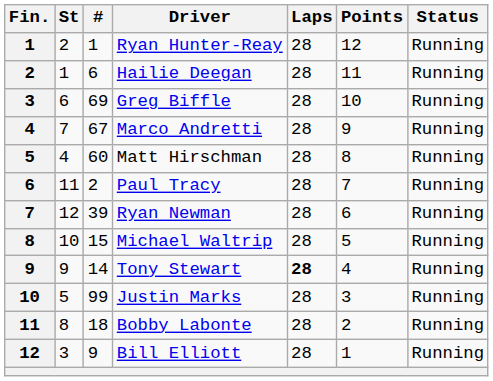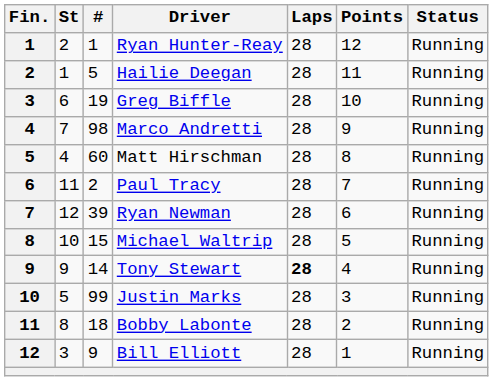Hailie Deegan | #: 6 -> 5
Greg Biffle | #: 69 -> 19
Marco Andretti | #: 67 -> 98
